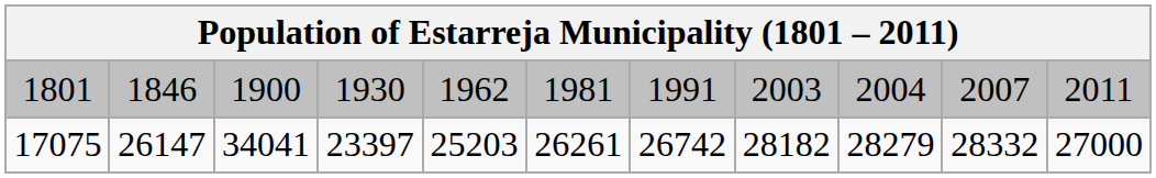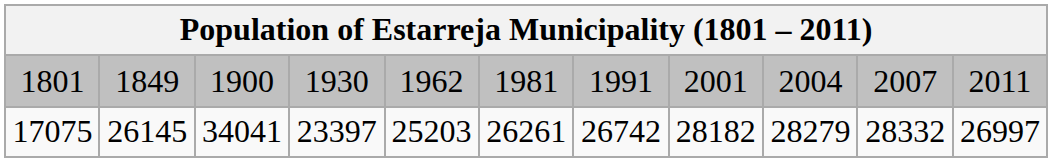1801 | column 2: 1846 -> 1849
1801 | column 8: 2003 -> 2001
17075 | column 2: 26147 -> 26145
17075 | column 11: 27000 -> 26997
